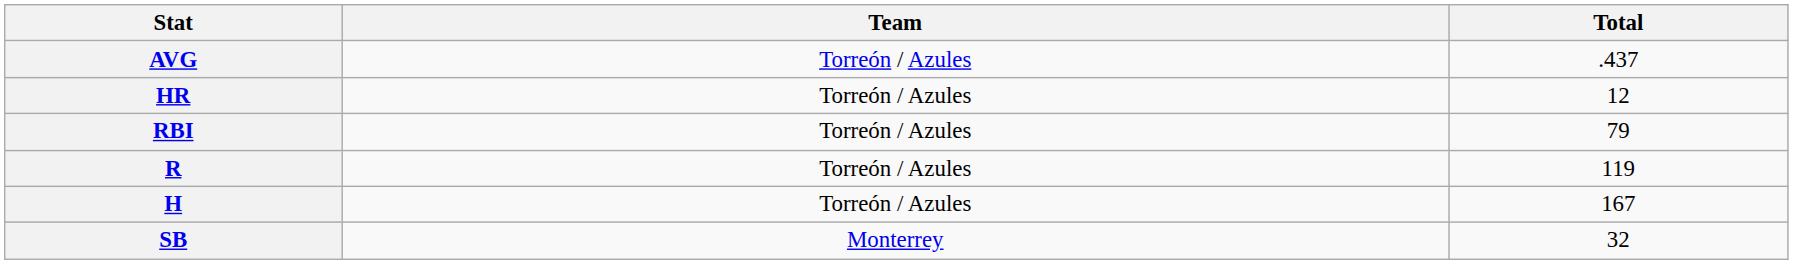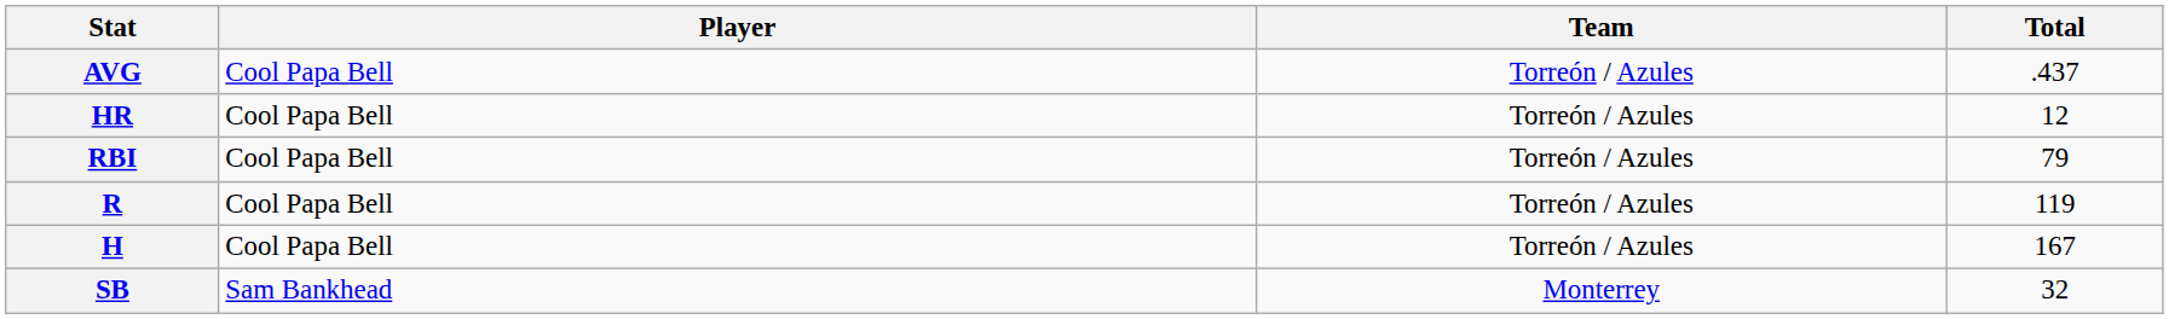+ column: Player | Cool Papa Bell | Cool Papa Bell | Cool Papa Bell | Cool Papa Bell | Cool Papa Bell | Sam Bankhead
